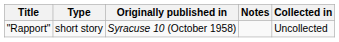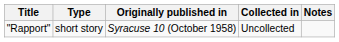columns swapped: Collected in <-> Notes
